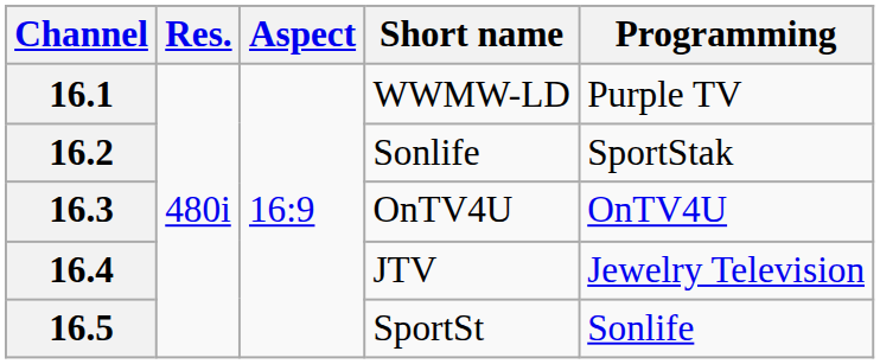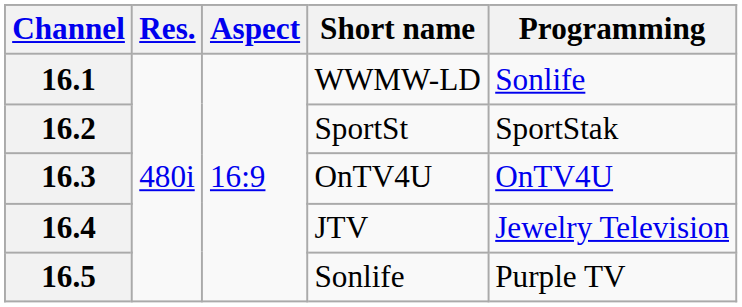16.1 | Programming: Purple TV -> Sonlife
16.2 | Short name: Sonlife -> SportSt
16.5 | Short name: SportSt -> Sonlife
16.5 | Programming: Sonlife -> Purple TV
